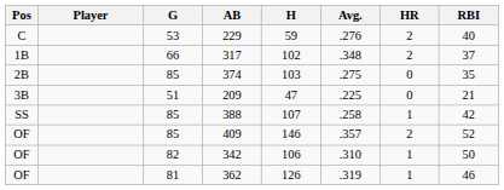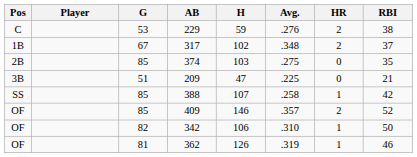229 | RBI: 40 -> 38
317 | G: 66 -> 67
